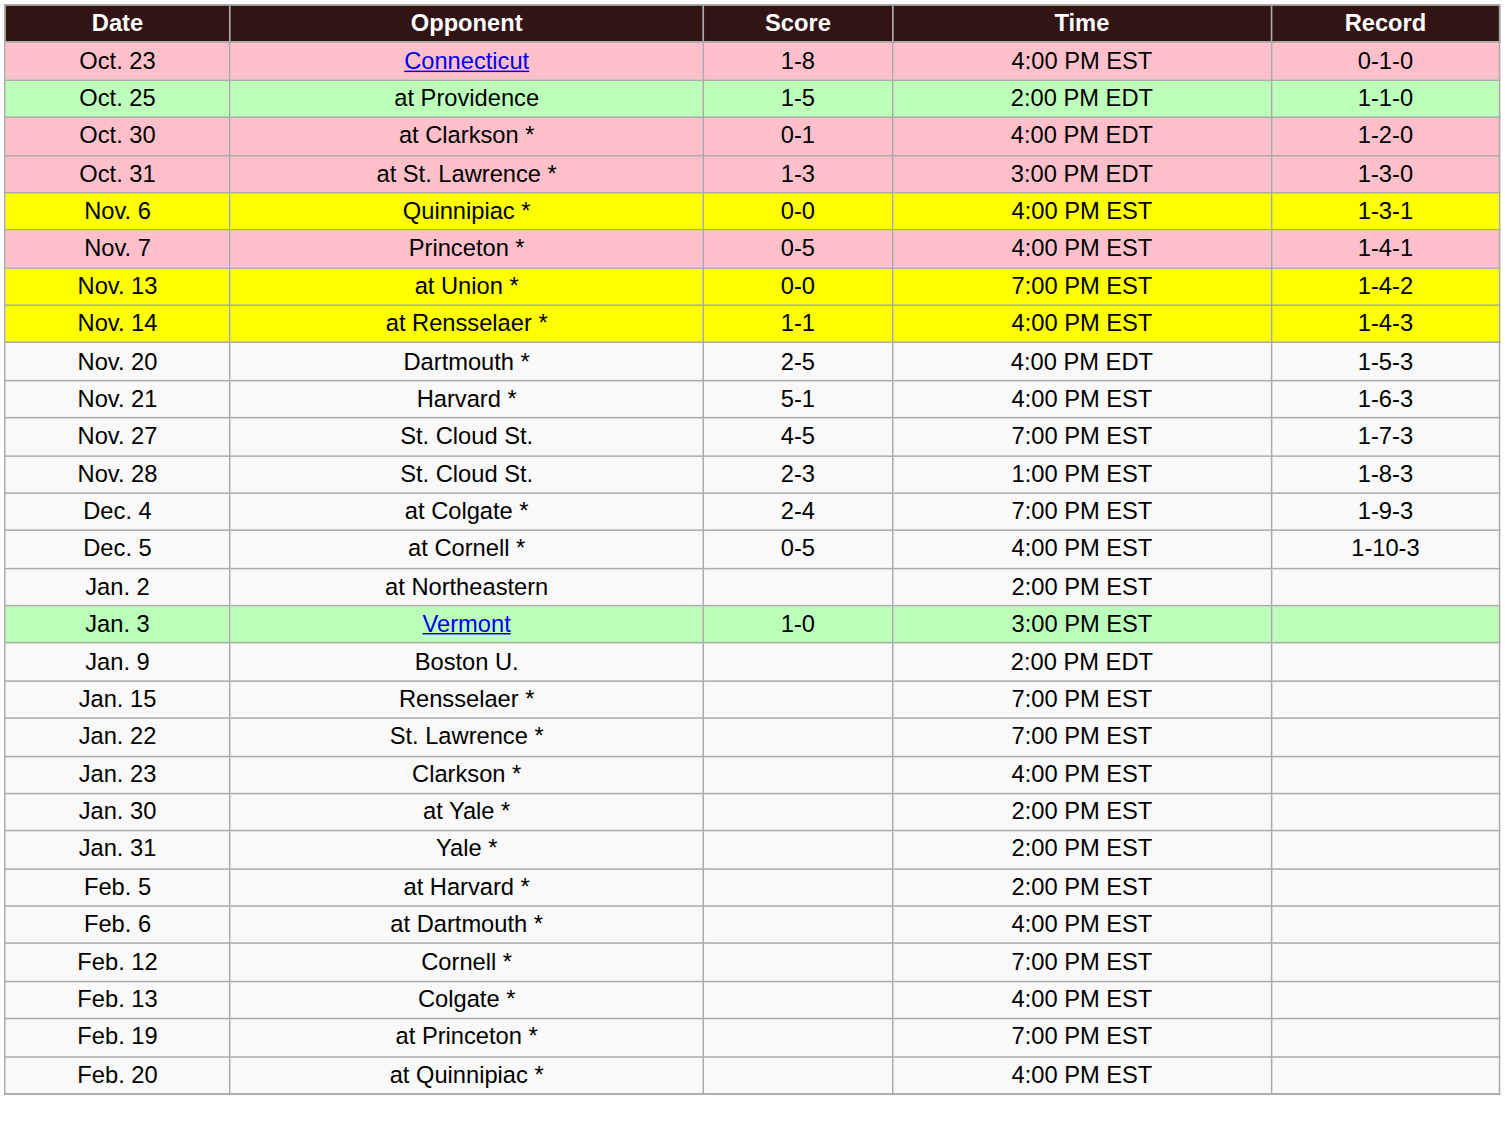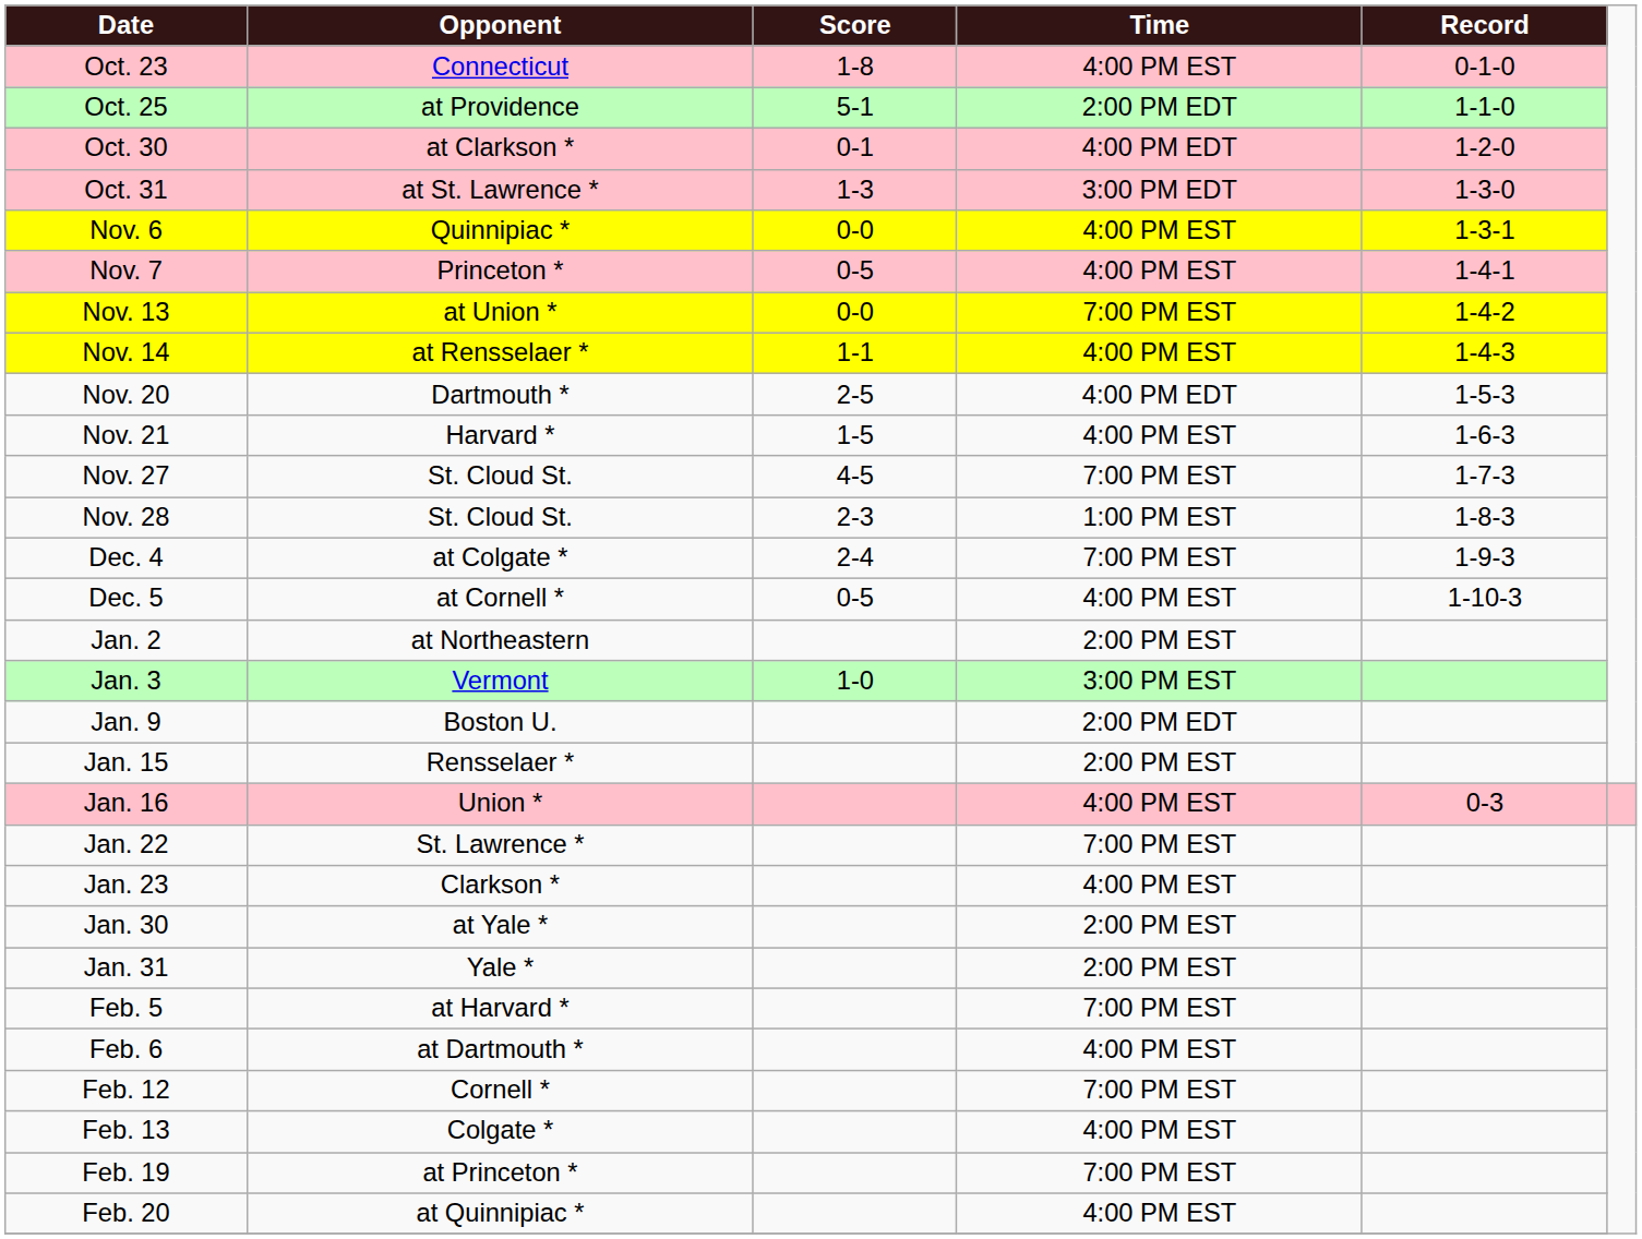Oct. 25 | Score: 1-5 -> 5-1
Nov. 21 | Score: 5-1 -> 1-5
Jan. 15 | Time: 7:00 PM EST -> 2:00 PM EST
+ row: Jan. 16 | Union * | 4:00 PM EST | 0-3
Feb. 5 | Time: 2:00 PM EST -> 7:00 PM EST
